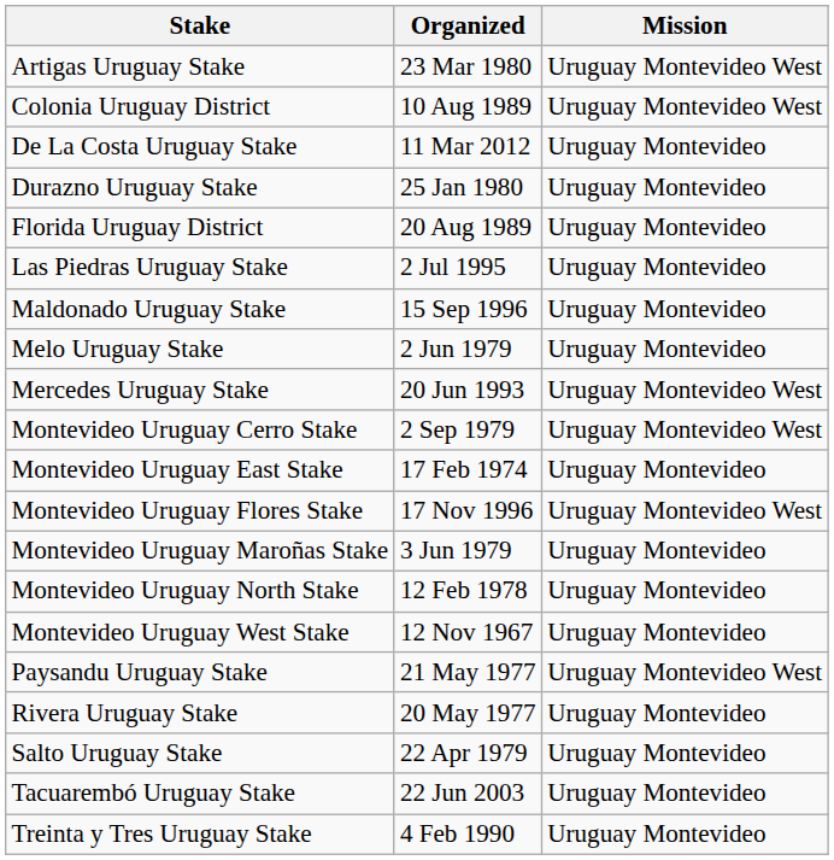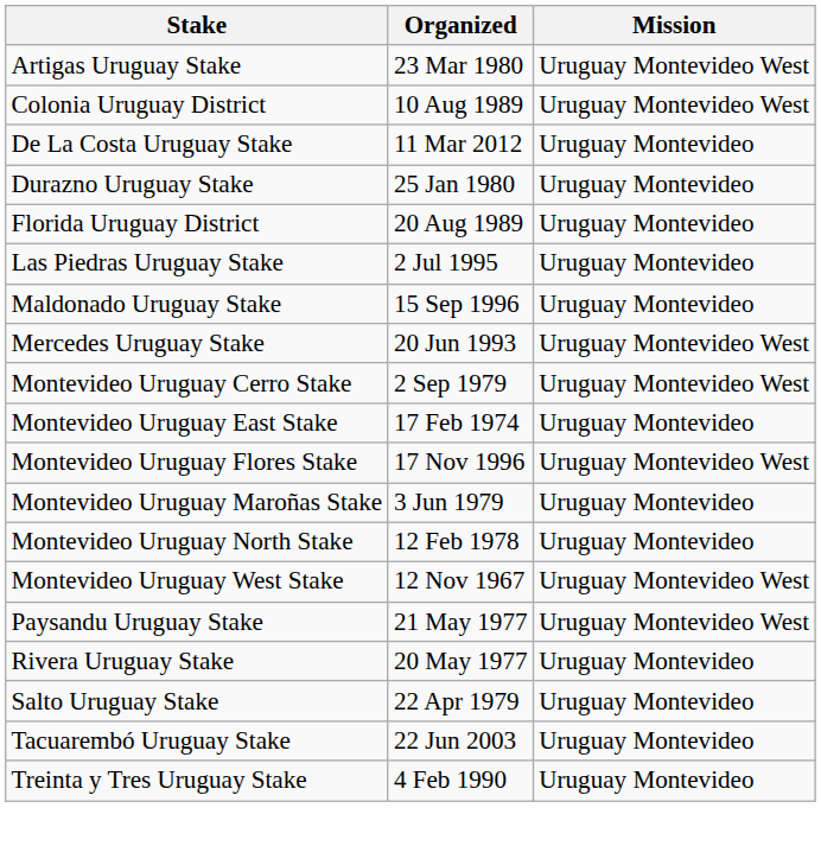- row: Melo Uruguay Stake | 2 Jun 1979 | Uruguay Montevideo
Montevideo Uruguay West Stake | Mission: Uruguay Montevideo -> Uruguay Montevideo West
